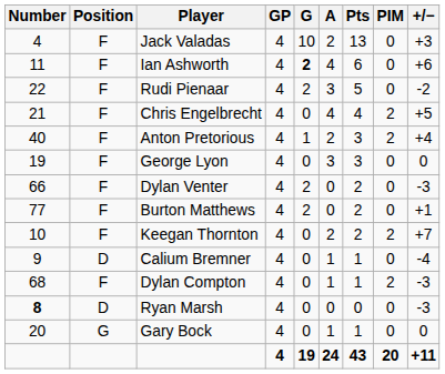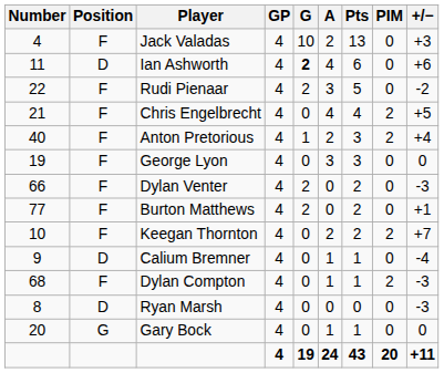Ian Ashworth | Position: F -> D
Ryan Marsh | Number: bold -> normal
